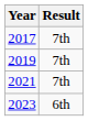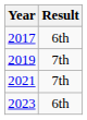2017 | Result: 7th -> 6th
